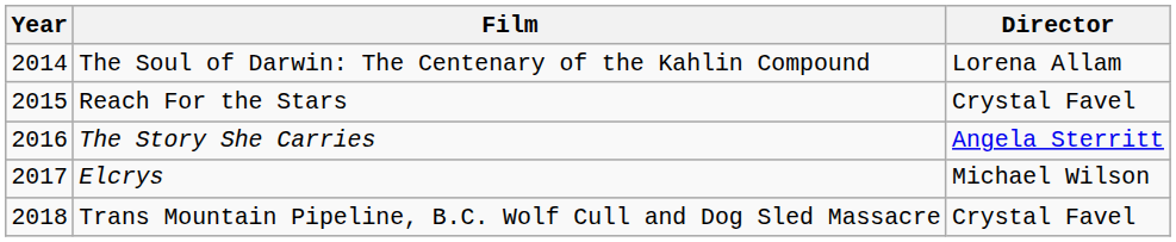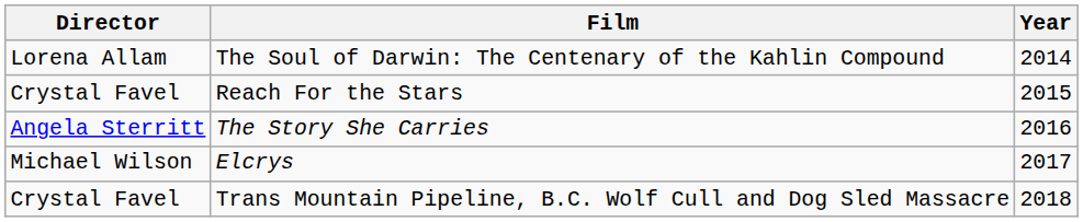columns swapped: Year <-> Director
